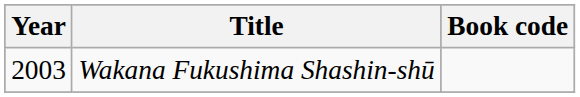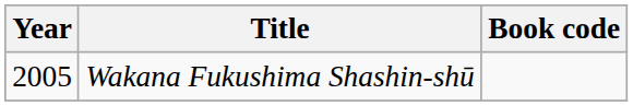Wakana Fukushima Shashin-shū | Year: 2003 -> 2005
